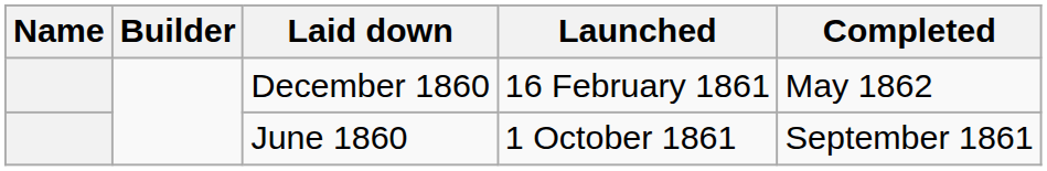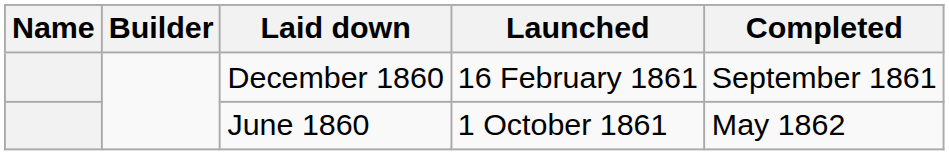December 1860 | Completed: May 1862 -> September 1861
June 1860 | Completed: September 1861 -> May 1862
